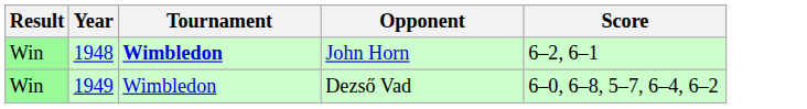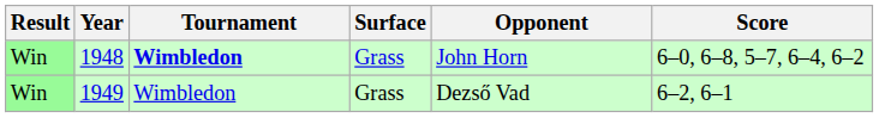+ column: Surface | Grass | Grass
1948 | Score: 6–2, 6–1 -> 6–0, 6–8, 5–7, 6–4, 6–2
1949 | Score: 6–0, 6–8, 5–7, 6–4, 6–2 -> 6–2, 6–1
